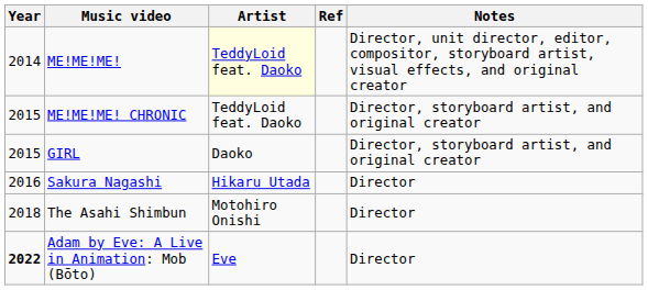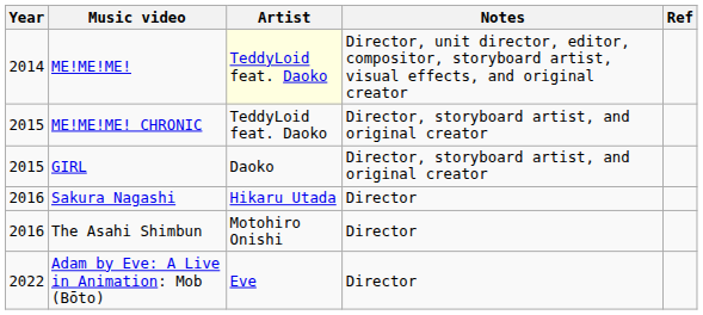columns swapped: Notes <-> Ref
The Asahi Shimbun | Year: 2018 -> 2016
Adam by Eve: A Live in Animation: Mob (Bōto) | Year: bold -> normal
